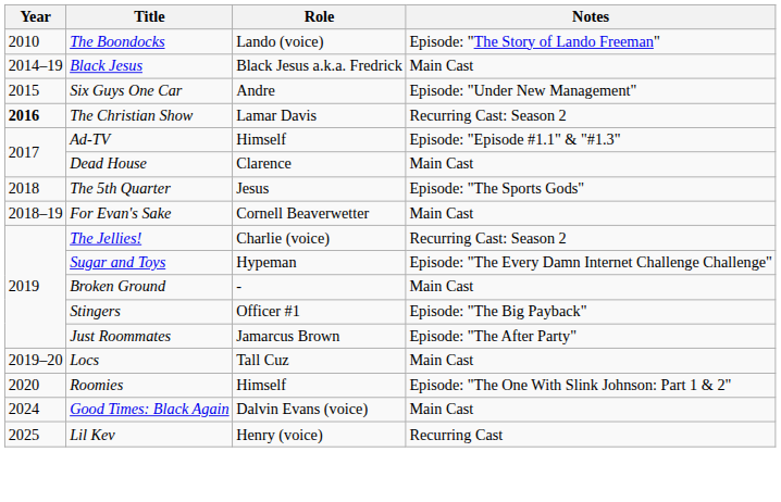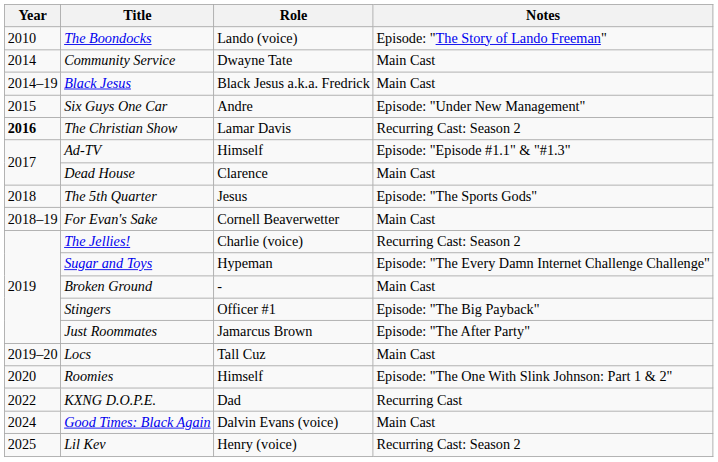+ row: 2014 | Community Service | Dwayne Tate | Main Cast
+ row: 2022 | KXNG D.O.P.E. | Dad | Recurring Cast
Lil Kev | Notes: Recurring Cast -> Recurring Cast: Season 2
